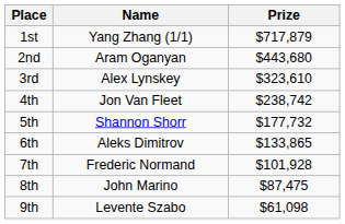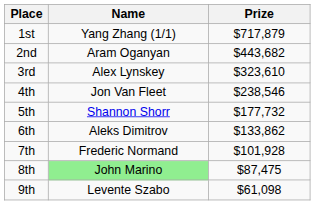2nd | Prize: $443,680 -> $443,682
4th | Prize: $238,742 -> $238,546
6th | Prize: $133,865 -> $133,862
8th | Name: no background -> lightgreen background
